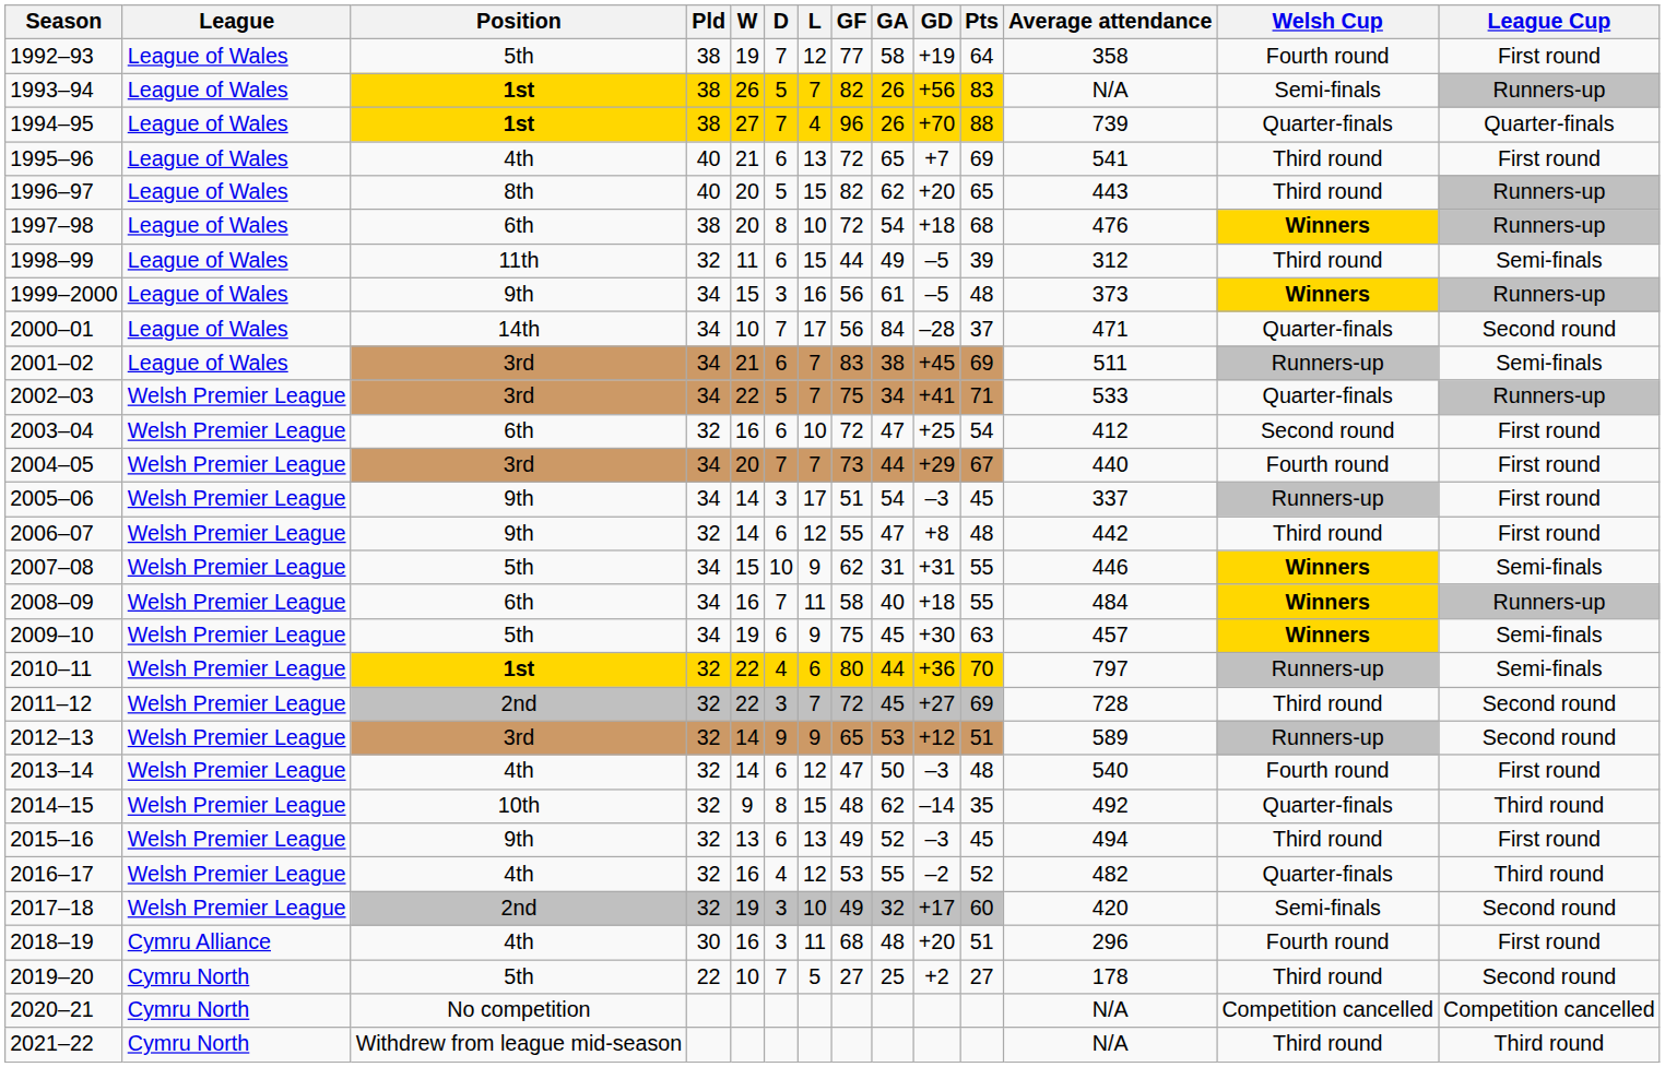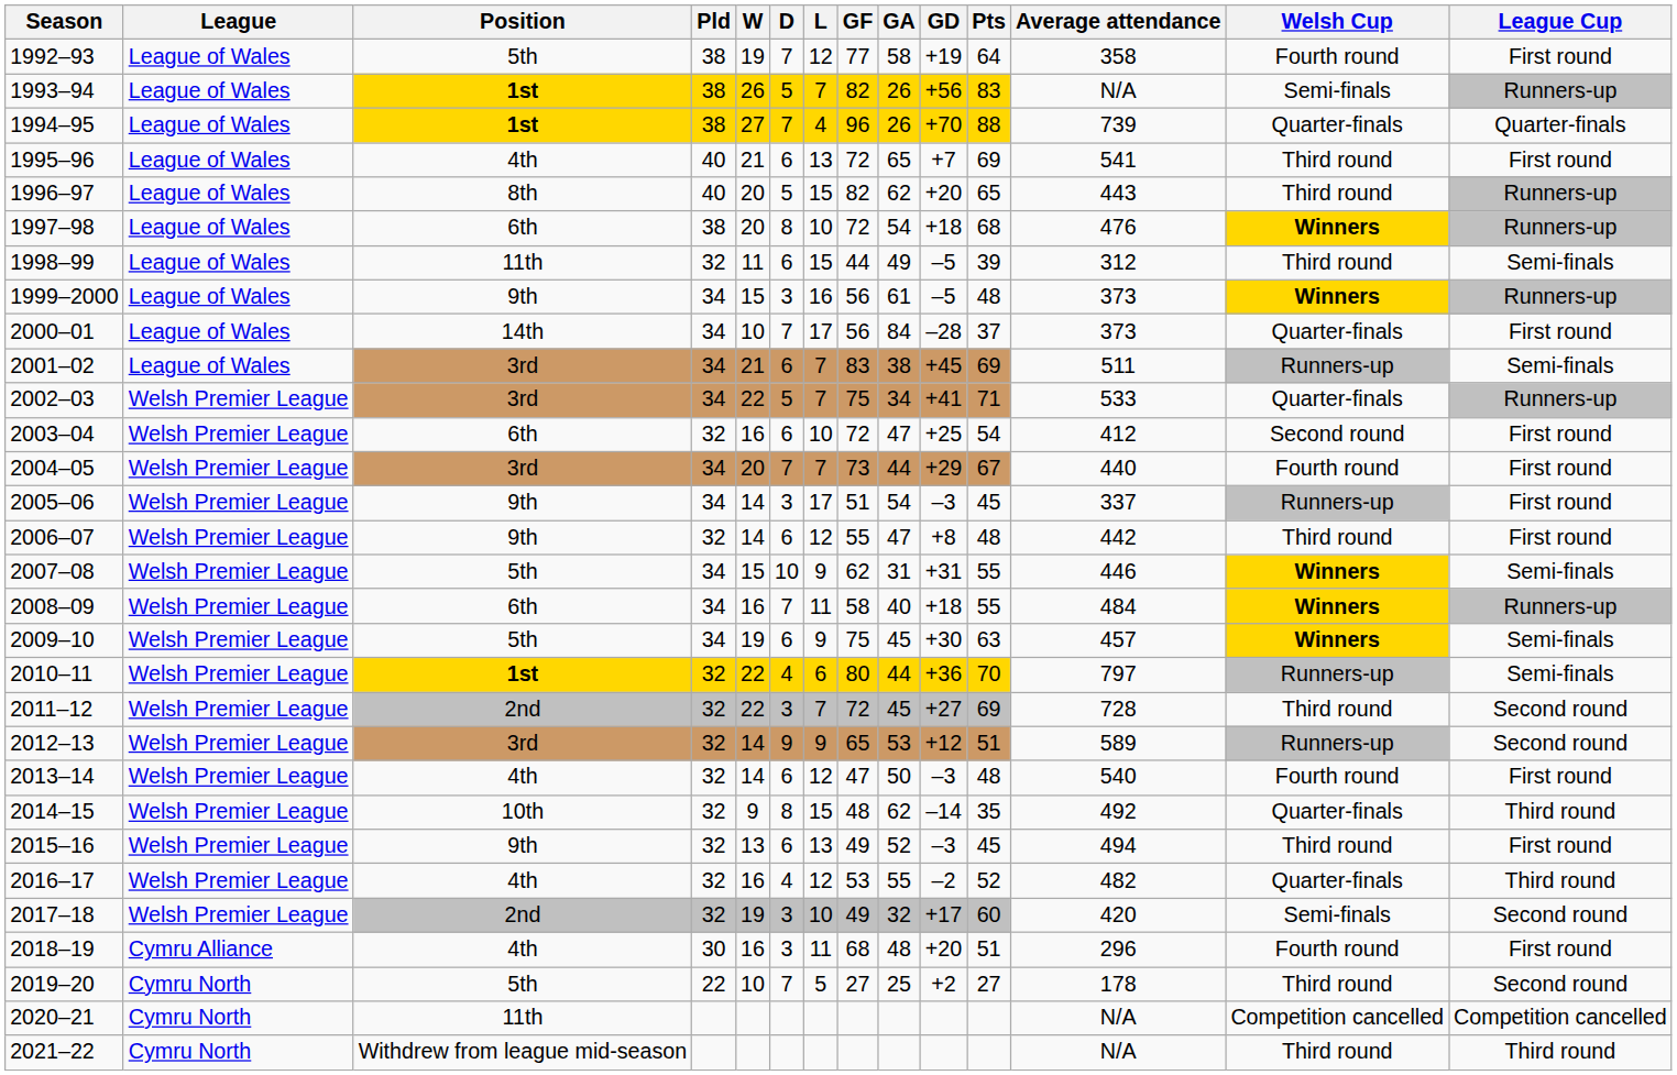2000–01 | Average attendance: 471 -> 373
2000–01 | League Cup: Second round -> First round
2020–21 | Position: No competition -> 11th
